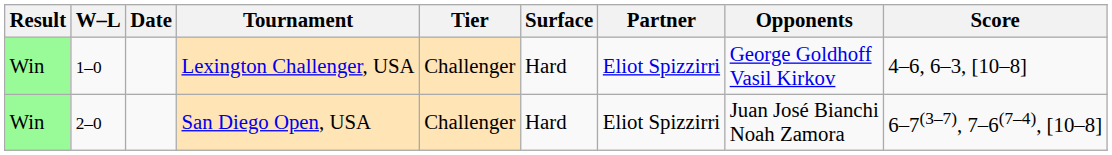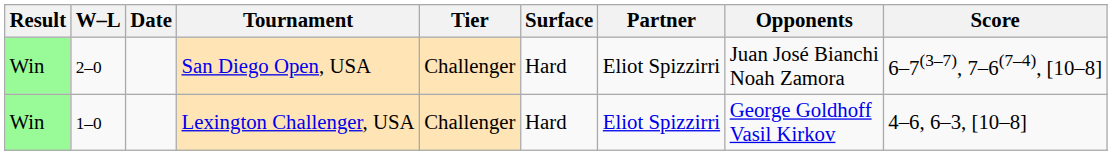rows swapped: Lexington Challenger, USA <-> San Diego Open, USA
